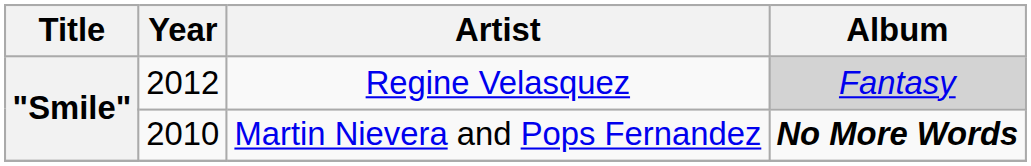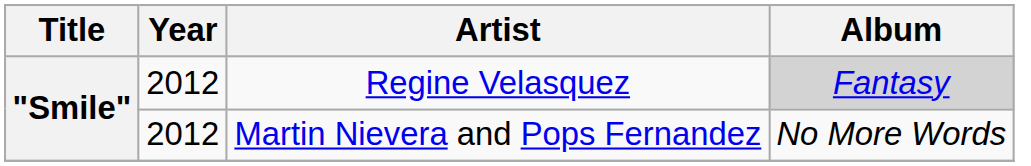Martin Nievera and Pops Fernandez | Year: 2010 -> 2012
Martin Nievera and Pops Fernandez | Album: bold -> normal
